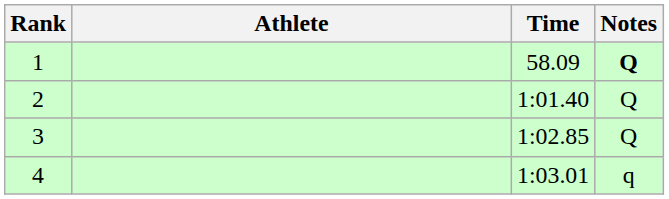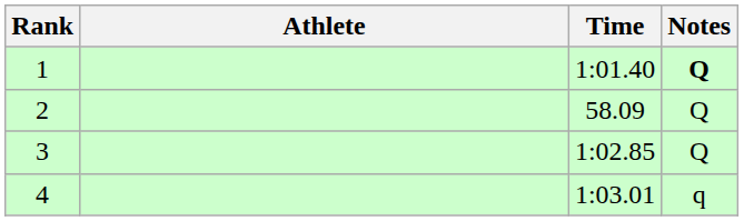1 | Time: 58.09 -> 1:01.40
2 | Time: 1:01.40 -> 58.09
